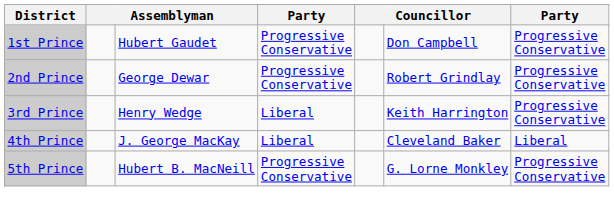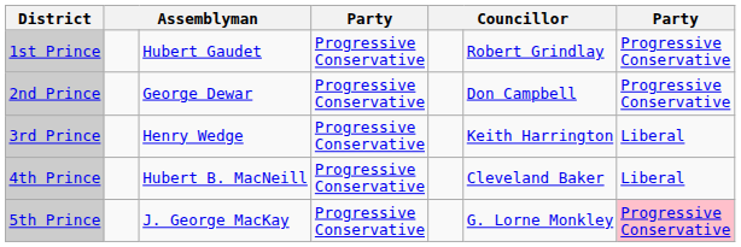1st Prince | column 6: Don Campbell -> Robert Grindlay
2nd Prince | column 6: Robert Grindlay -> Don Campbell
3rd Prince | column 4: Liberal -> Progressive Conservative
3rd Prince | column 7: Progressive Conservative -> Liberal
4th Prince | column 3: J. George MacKay -> Hubert B. MacNeill
4th Prince | column 4: Liberal -> Progressive Conservative
5th Prince | column 3: Hubert B. MacNeill -> J. George MacKay
5th Prince | column 7: no background -> pink background
